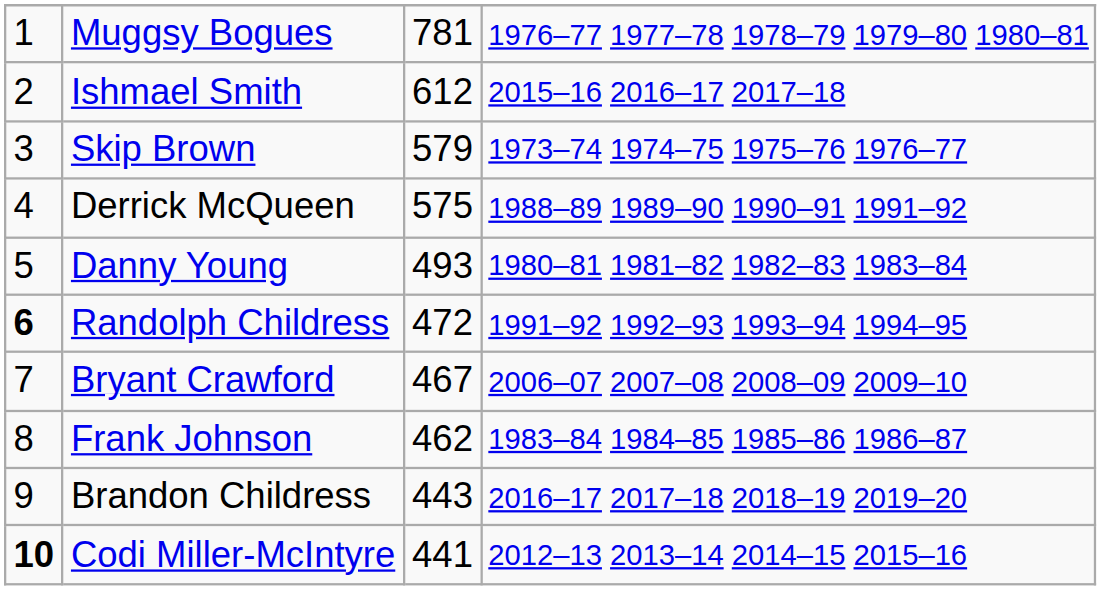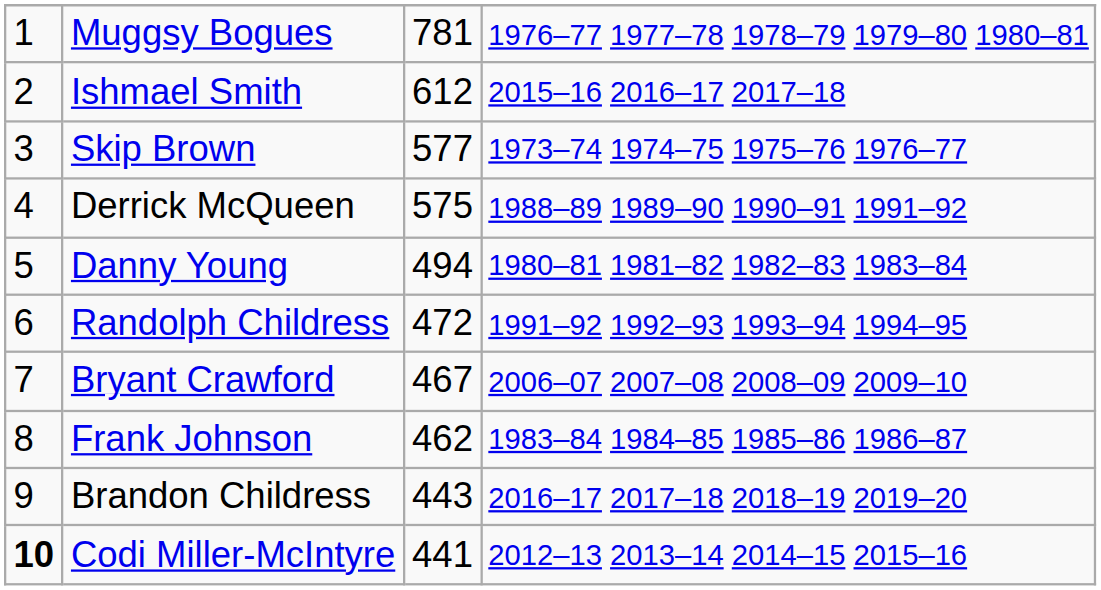Skip Brown | column 3: 579 -> 577
Danny Young | column 3: 493 -> 494
Randolph Childress | column 1: bold -> normal
